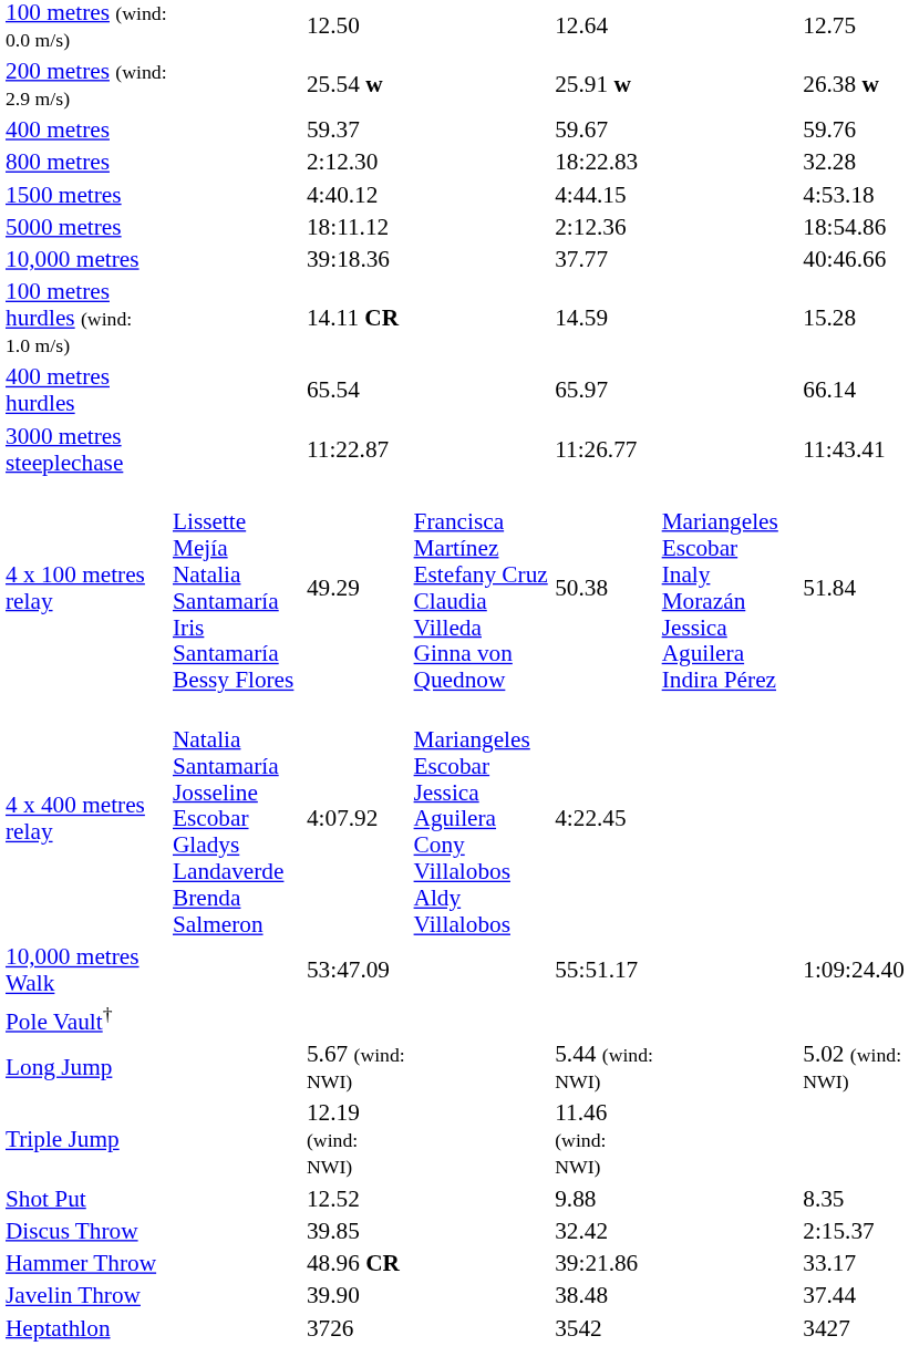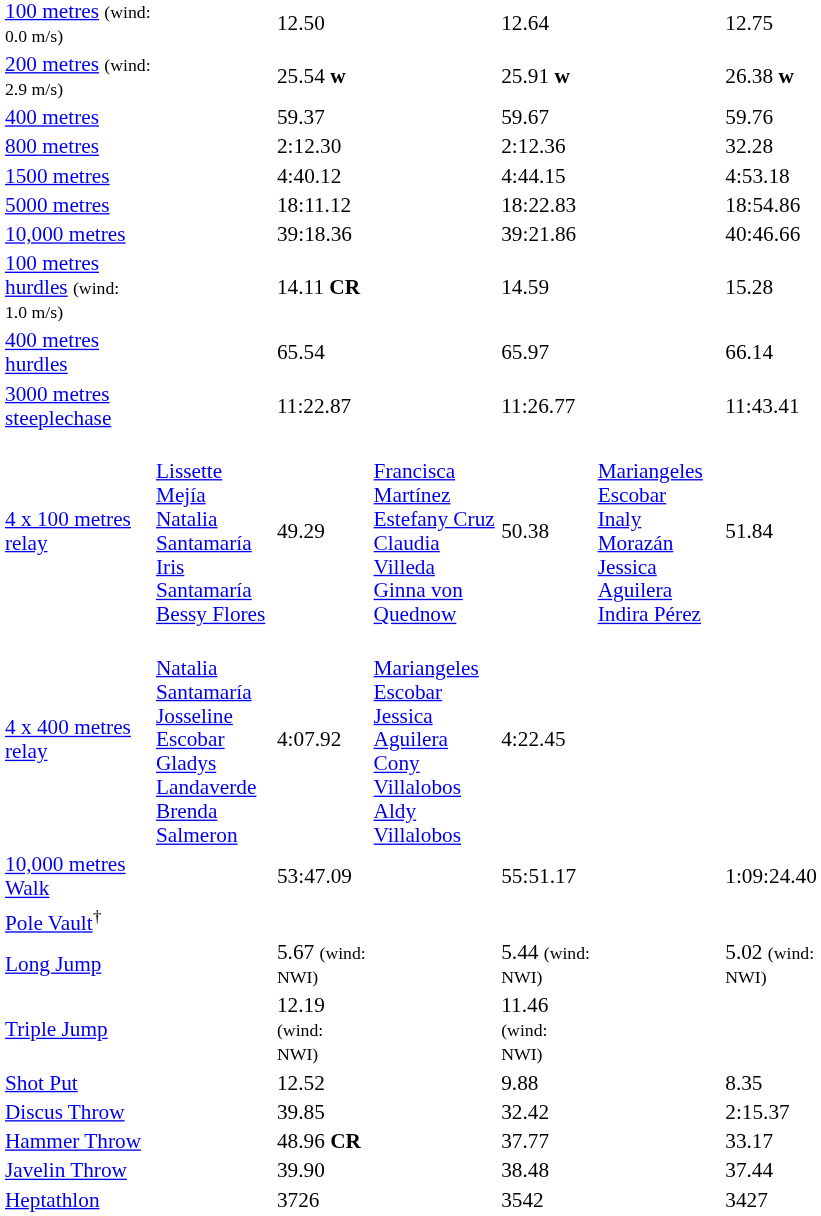800 metres | column 5: 18:22.83 -> 2:12.36
5000 metres | column 5: 2:12.36 -> 18:22.83
10,000 metres | column 5: 37.77 -> 39:21.86
Hammer Throw | column 5: 39:21.86 -> 37.77
